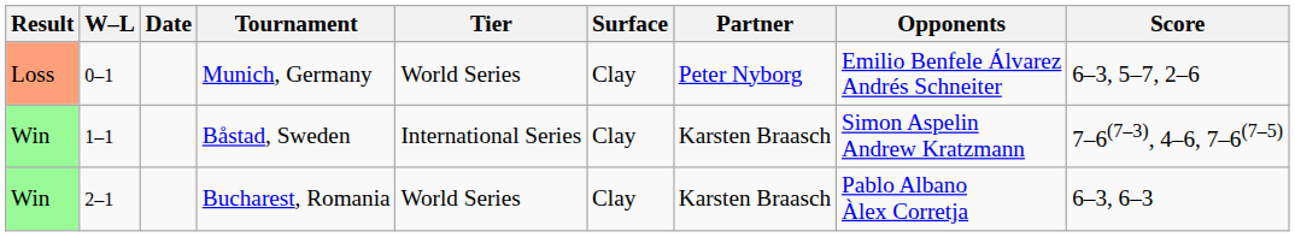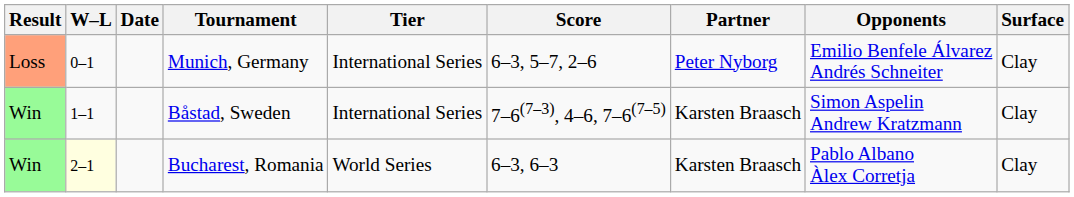columns swapped: Surface <-> Score
Munich, Germany | Tier: World Series -> International Series
Bucharest, Romania | W–L: no background -> lightyellow background
